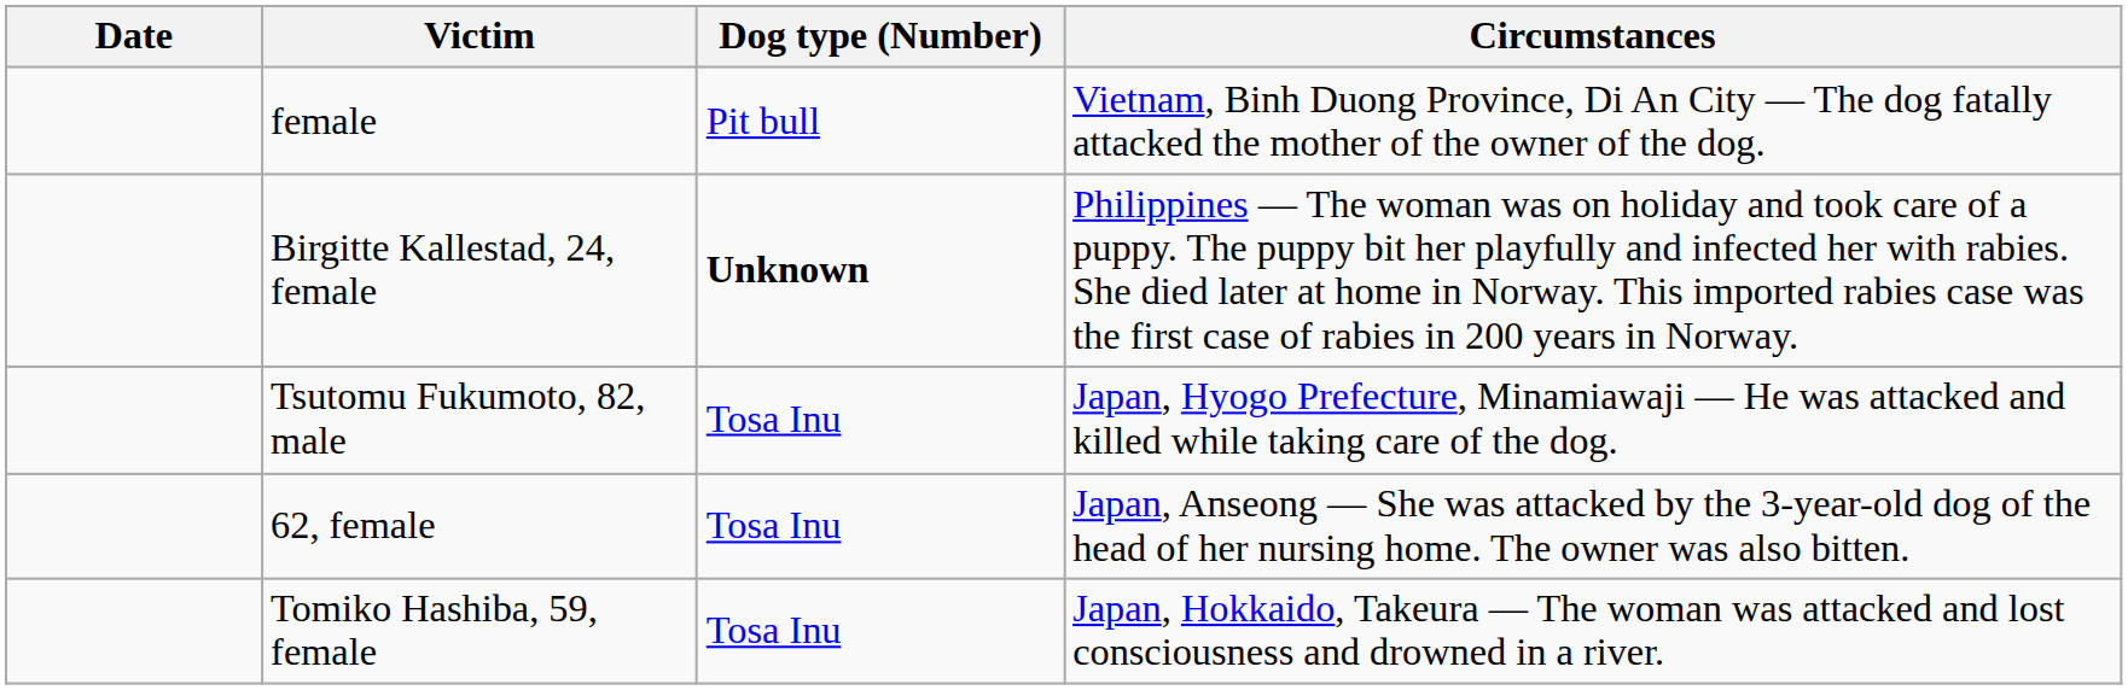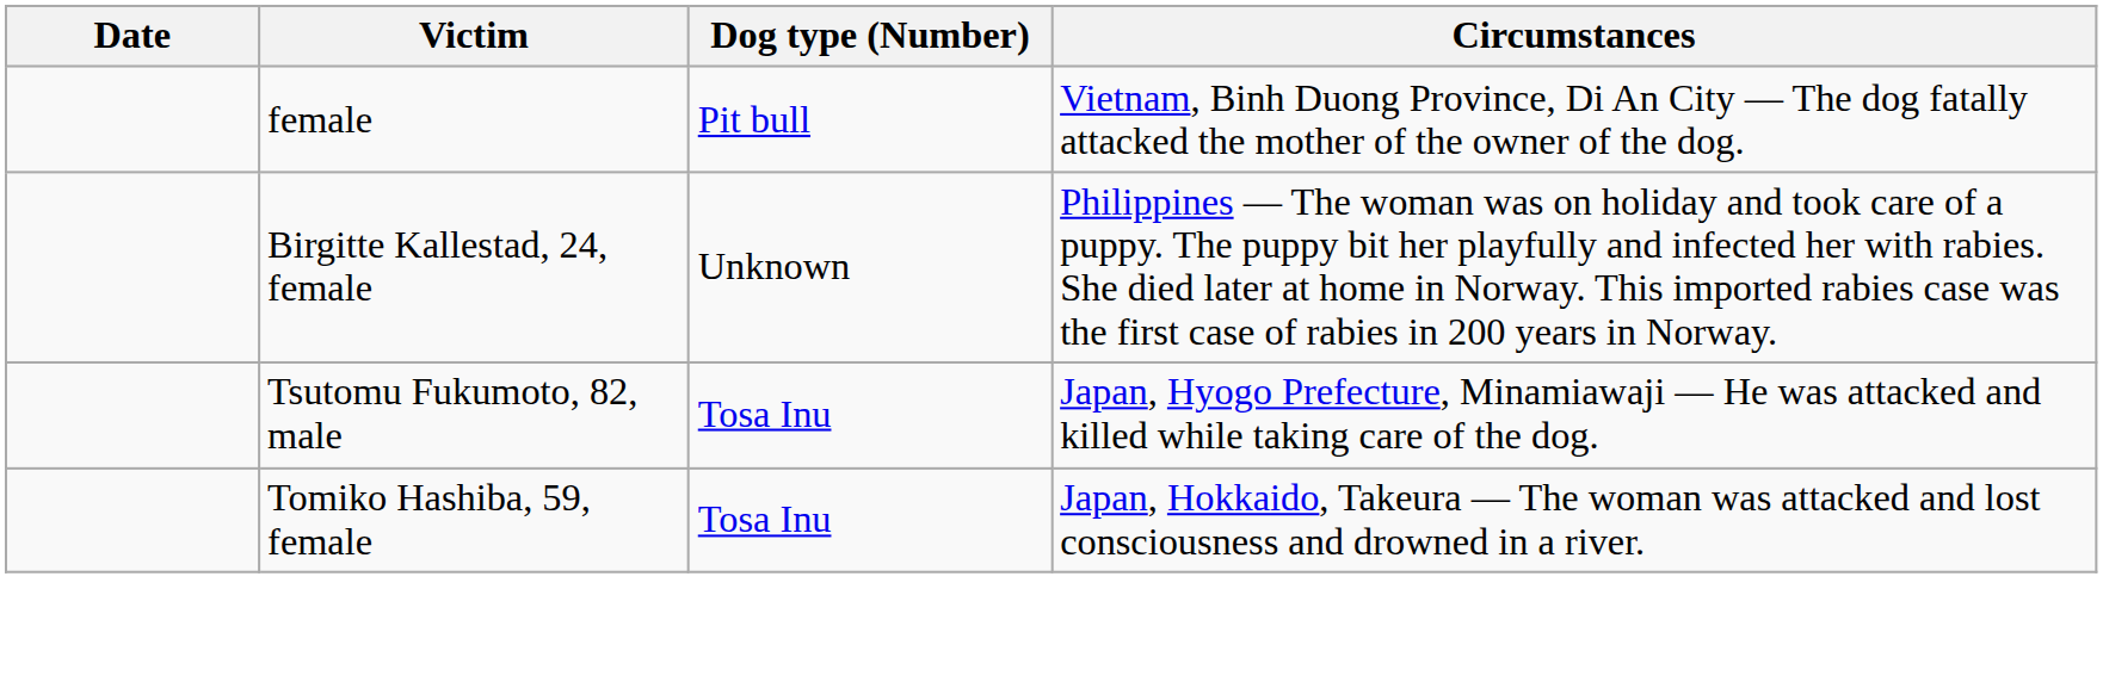Birgitte Kallestad, 24, female | Dog type (Number): bold -> normal
- row: 62, female | Tosa Inu | Japan, Anseong — She was attacked by the 3-year-old dog of the head of her nursing home. The owner was also bitten.
